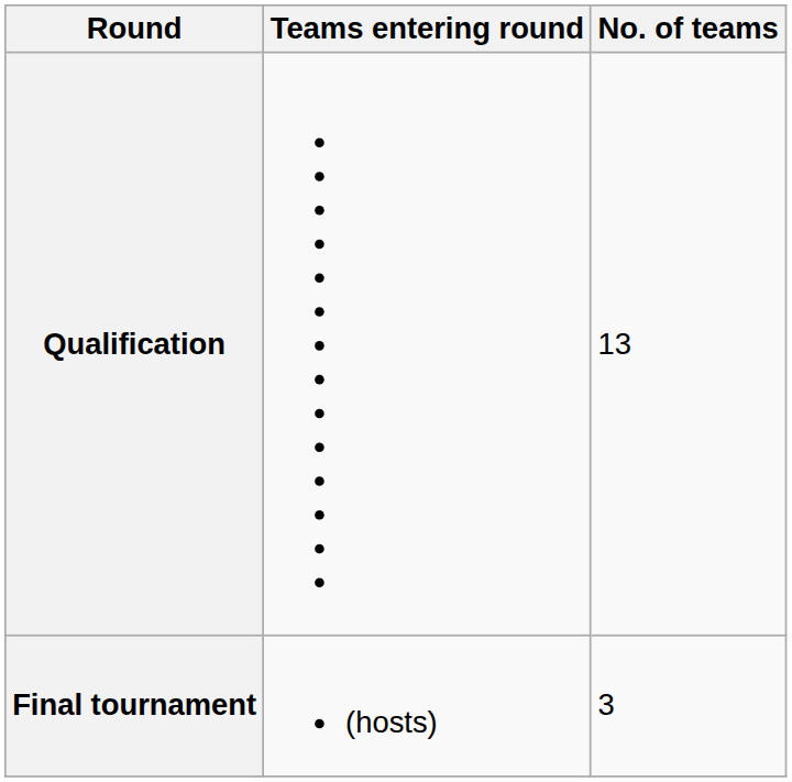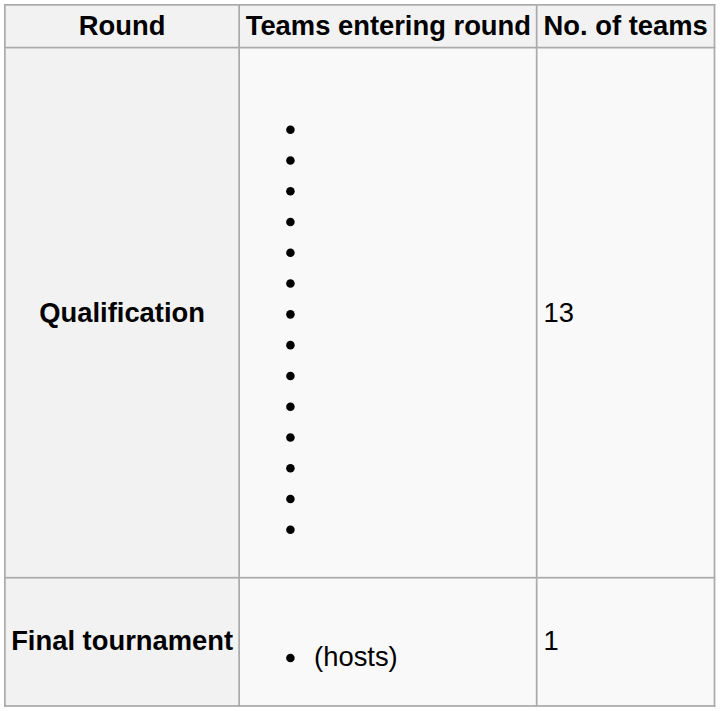Final tournament | No. of teams: 3 -> 1
